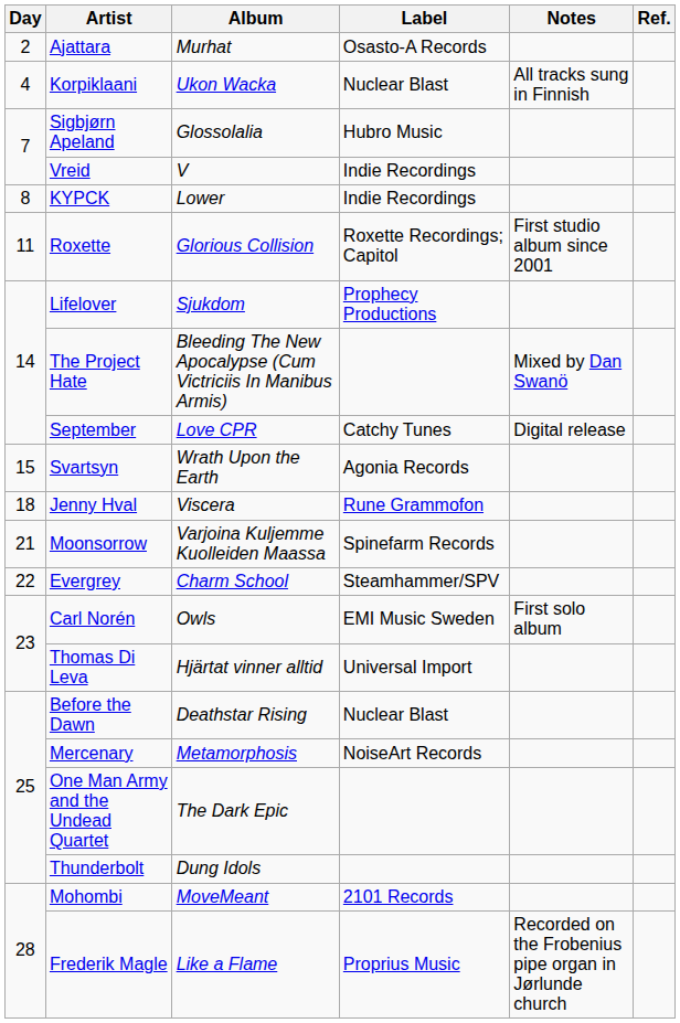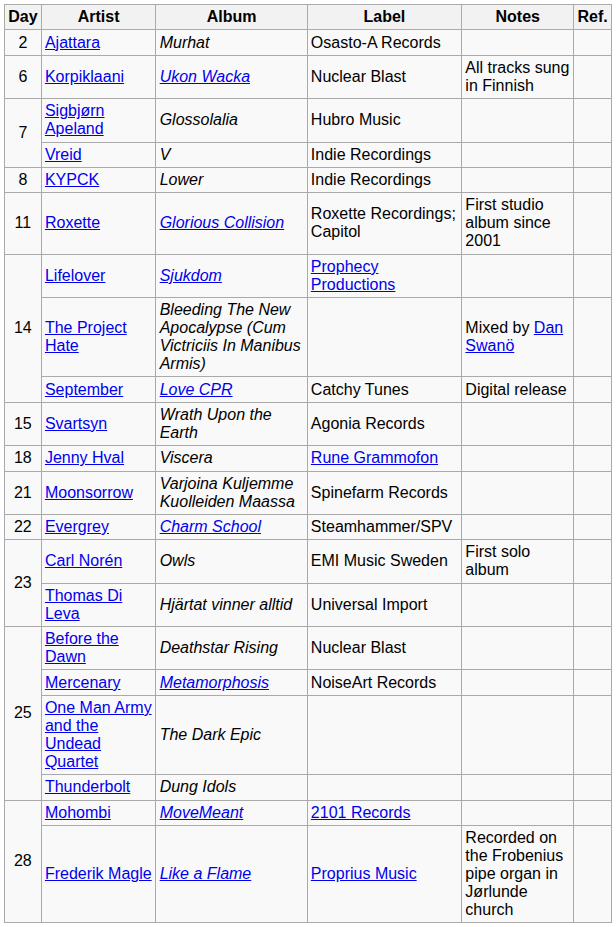Korpiklaani | Day: 4 -> 6
